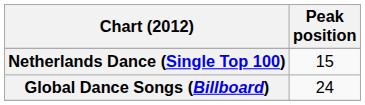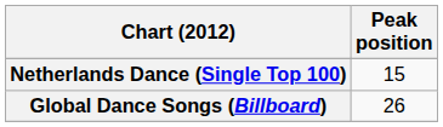Global Dance Songs (Billboard) | Peak position: 24 -> 26
